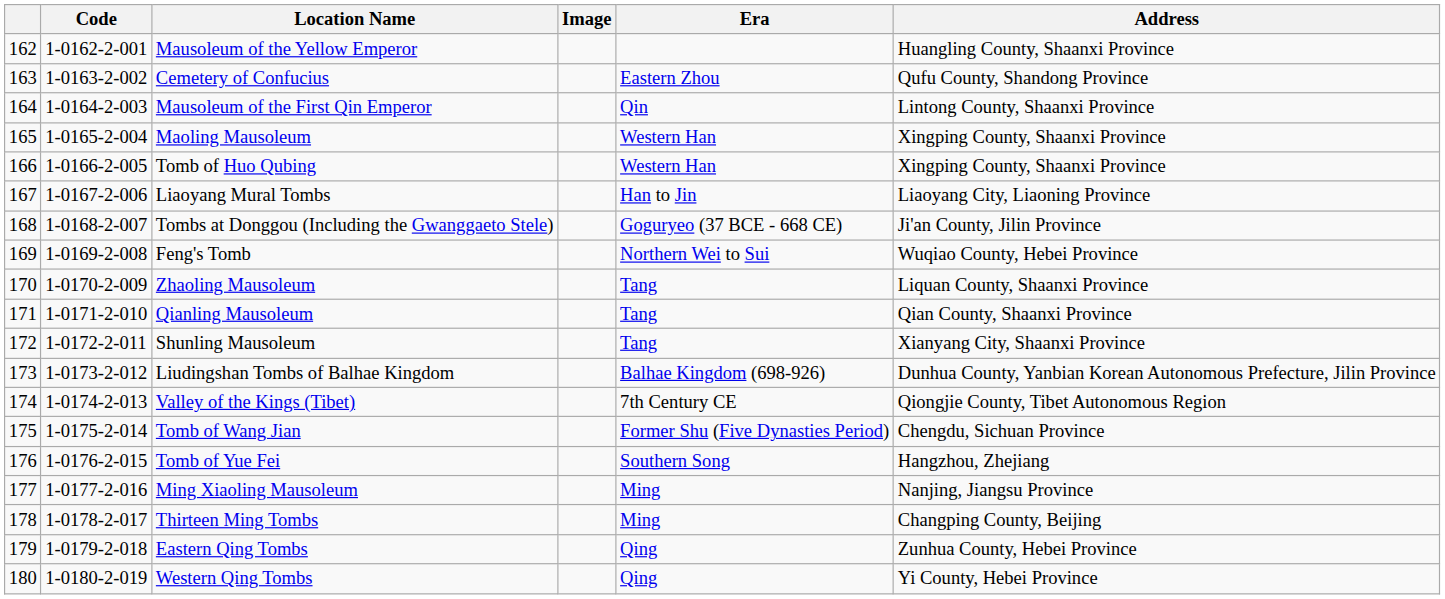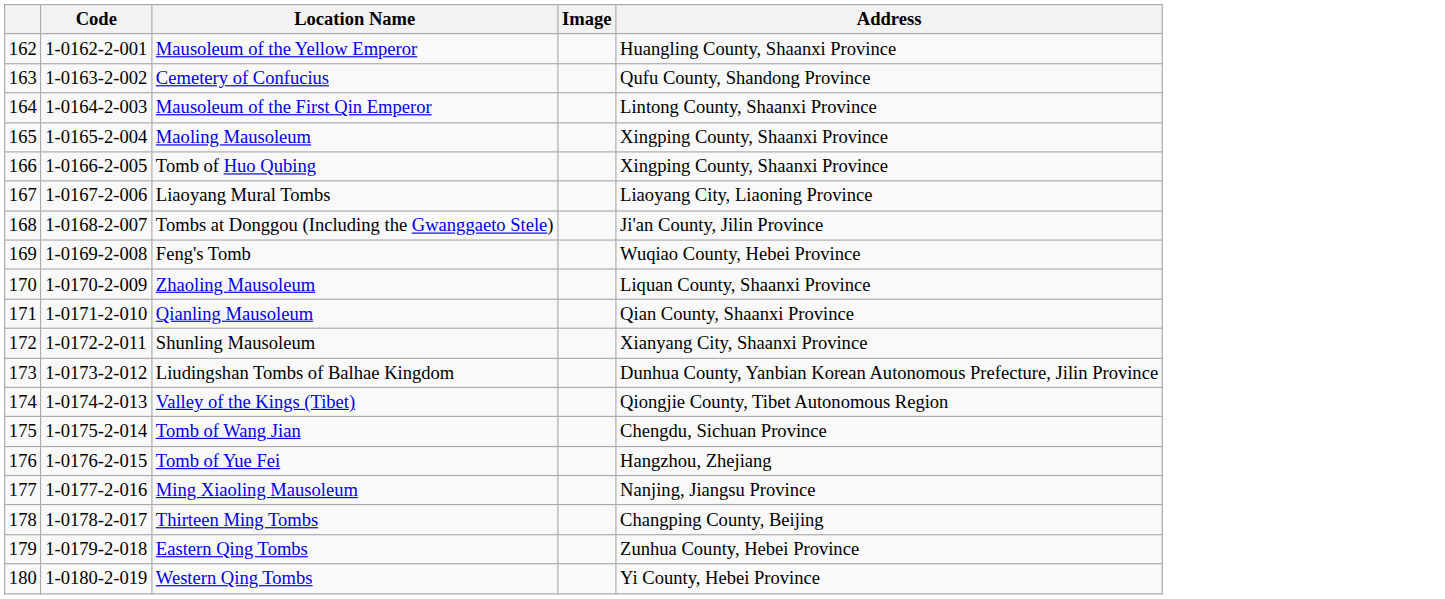- column: Era | Eastern Zhou | Qin | Western Han | Western Han | Han to Jin | Goguryeo (37 BCE - 668 CE) | Northern Wei to Sui | Tang | Tang | Tang | Balhae Kingdom (698-926) | 7th Century CE | Former Shu (Five Dynasties Period) | Southern Song | Ming | Ming | Qing | Qing
